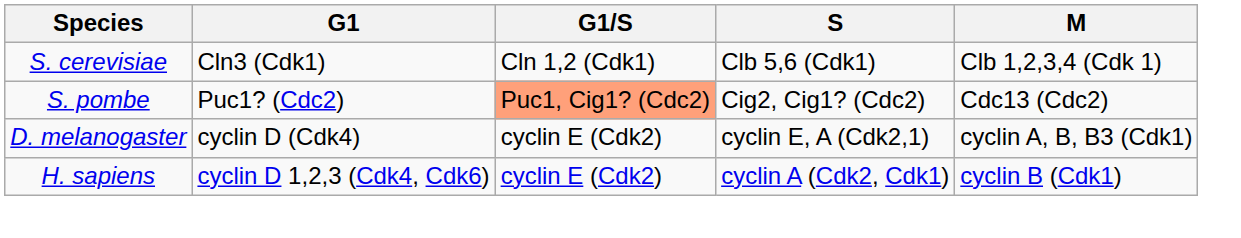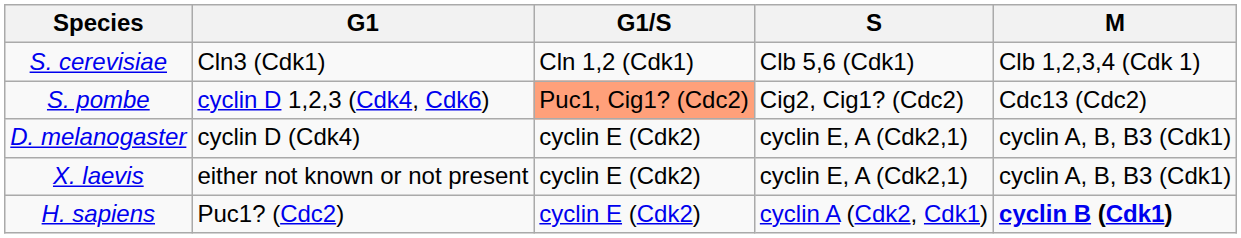S. pombe | G1: Puc1? (Cdc2) -> cyclin D 1,2,3 (Cdk4, Cdk6)
+ row: X. laevis | either not known or not present | cyclin E (Cdk2) | cyclin E, A (Cdk2,1) | cyclin A, B, B3 (Cdk1)
H. sapiens | G1: cyclin D 1,2,3 (Cdk4, Cdk6) -> Puc1? (Cdc2)
H. sapiens | M: normal -> bold
